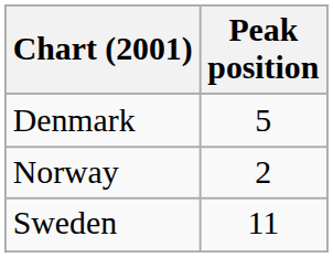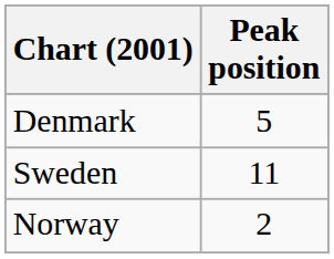rows swapped: Norway <-> Sweden
